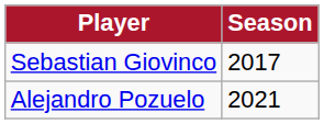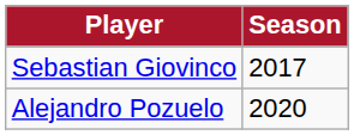Alejandro Pozuelo | Season: 2021 -> 2020
